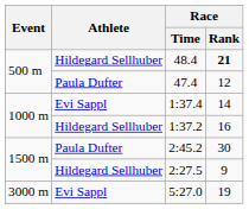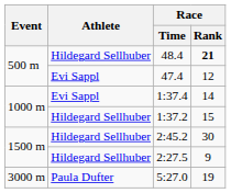47.4 | Athlete: Paula Dufter -> Evi Sappl
1:37.2 | Race / Rank: 16 -> 15
2:45.2 | Athlete: Paula Dufter -> Hildegard Sellhuber
5:27.0 | Athlete: Evi Sappl -> Paula Dufter
